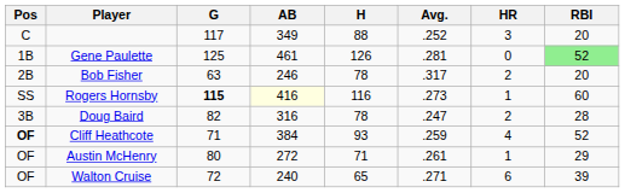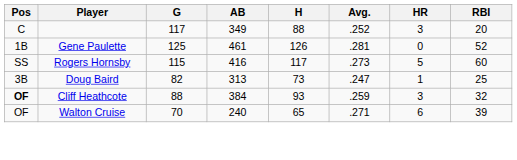Gene Paulette | RBI: lightgreen background -> no background
- row: 2B | Bob Fisher | 63 | 246 | 78 | .317 | 2 | 20
Rogers Hornsby | G: bold -> normal
Rogers Hornsby | AB: lightyellow background -> no background
Rogers Hornsby | H: 116 -> 117
Rogers Hornsby | HR: 1 -> 5
Doug Baird | AB: 316 -> 313
Doug Baird | H: 78 -> 73
Doug Baird | HR: 2 -> 1
Doug Baird | RBI: 28 -> 25
Cliff Heathcote | G: 71 -> 88
Cliff Heathcote | HR: 4 -> 3
Cliff Heathcote | RBI: 52 -> 32
- row: OF | Austin McHenry | 80 | 272 | 71 | .261 | 1 | 29
Walton Cruise | G: 72 -> 70
